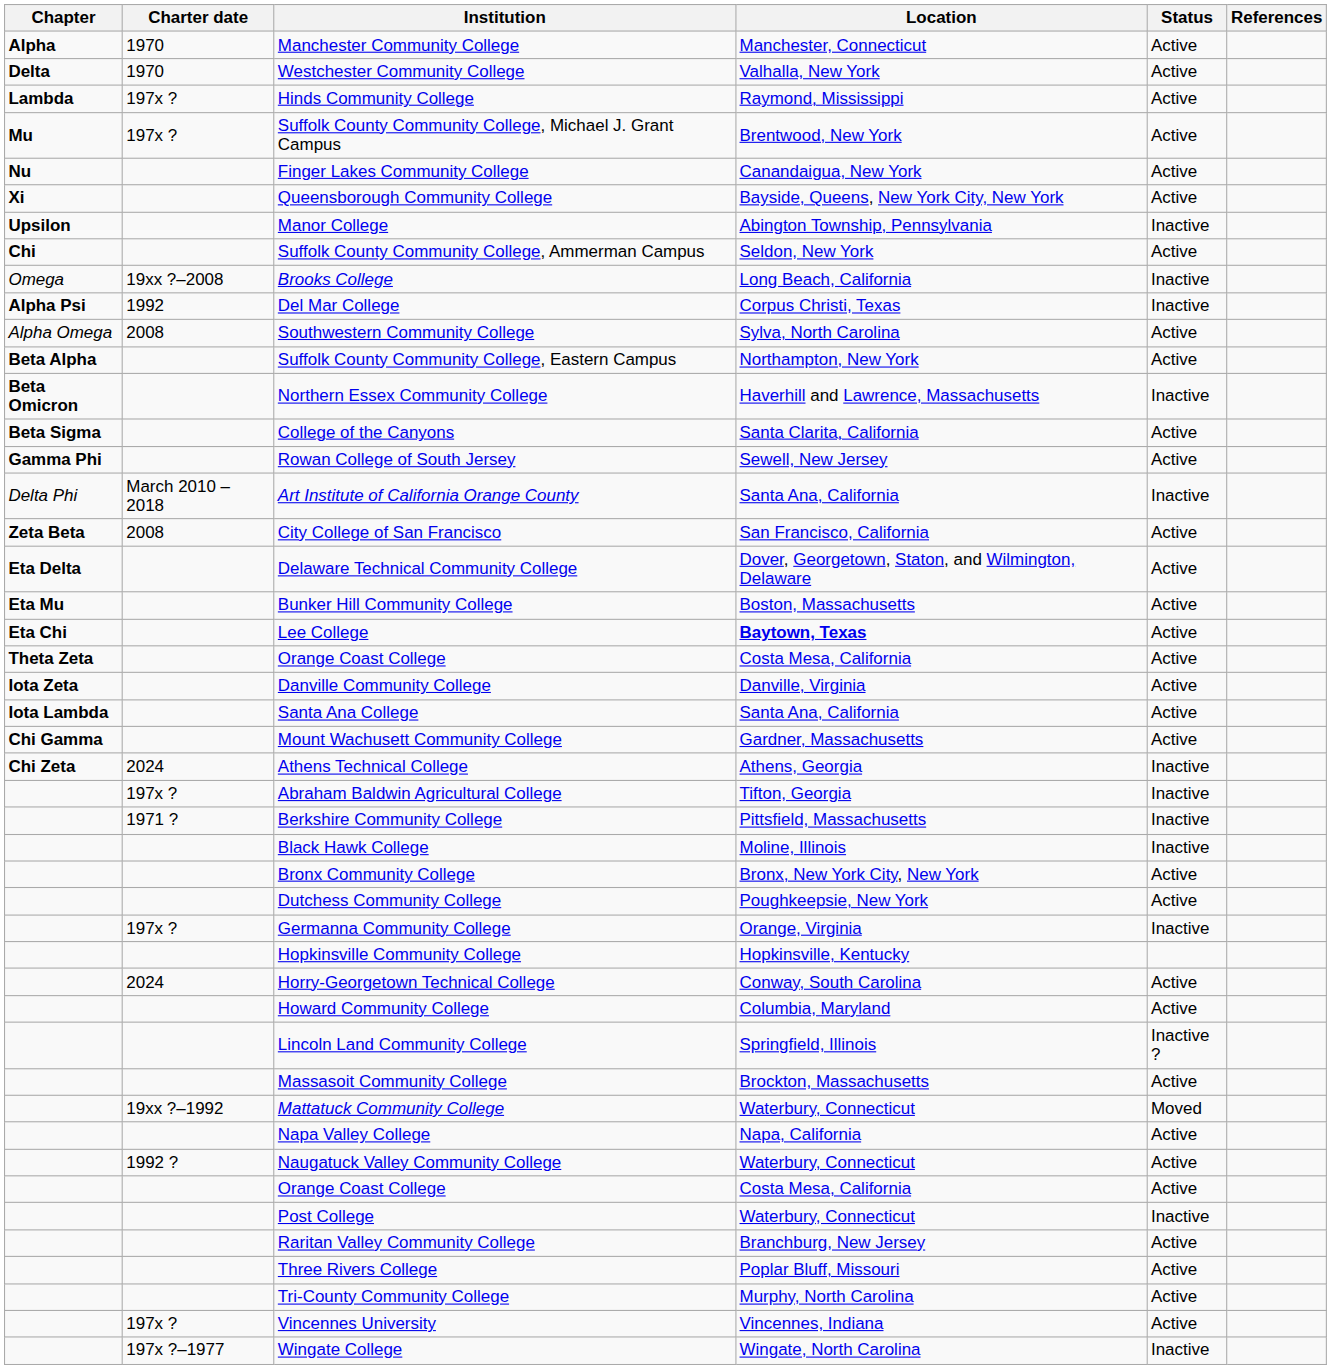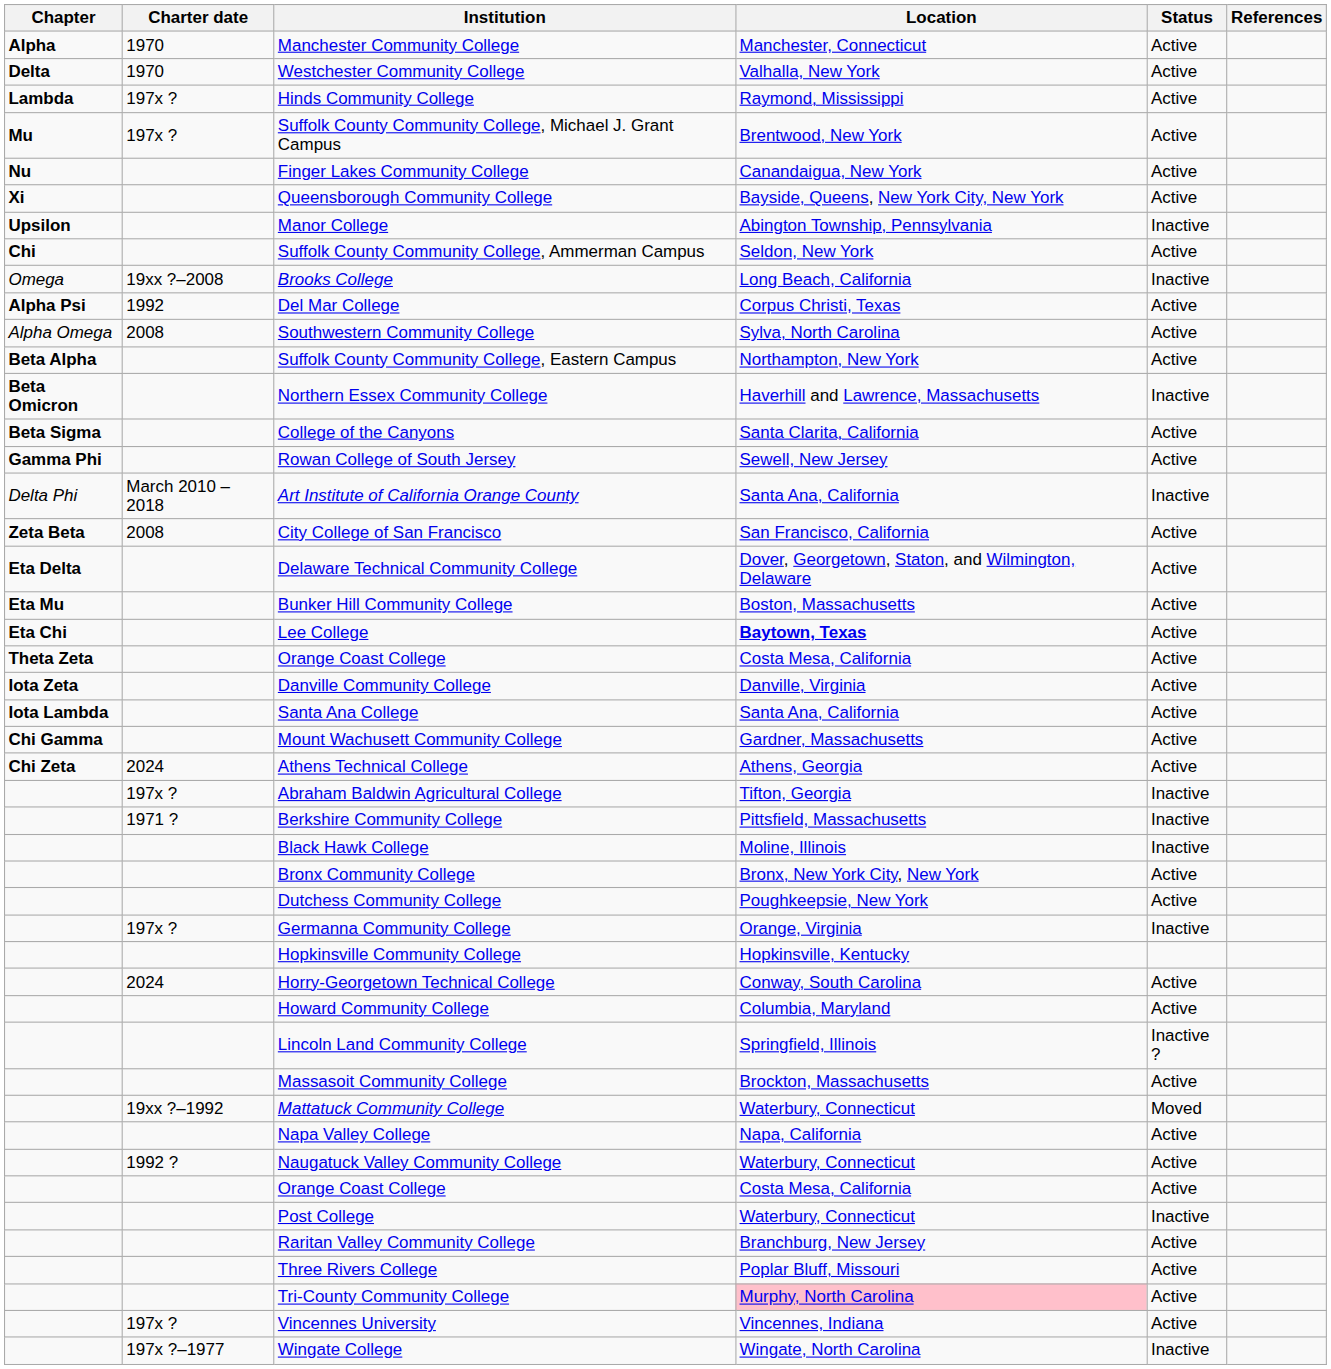Del Mar College | Status: Inactive -> Active
Athens Technical College | Status: Inactive -> Active
Tri-County Community College | Location: no background -> pink background
